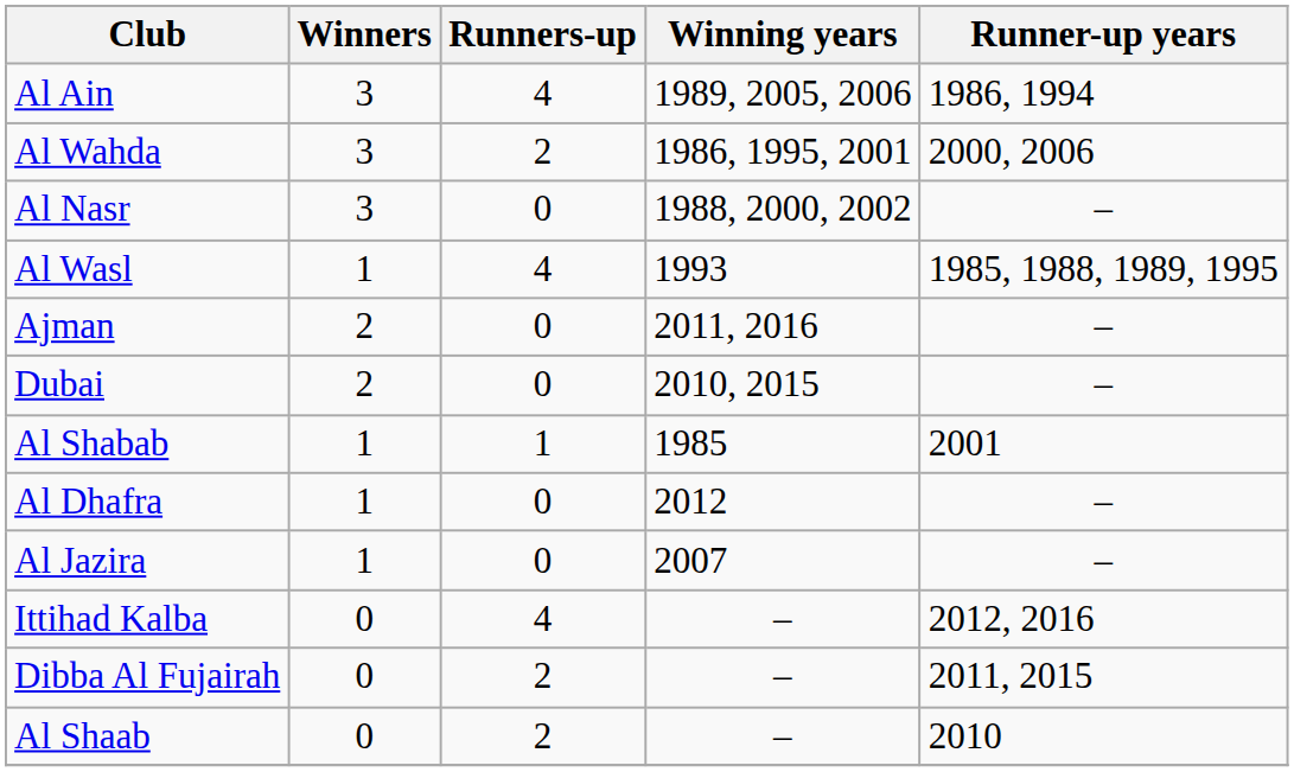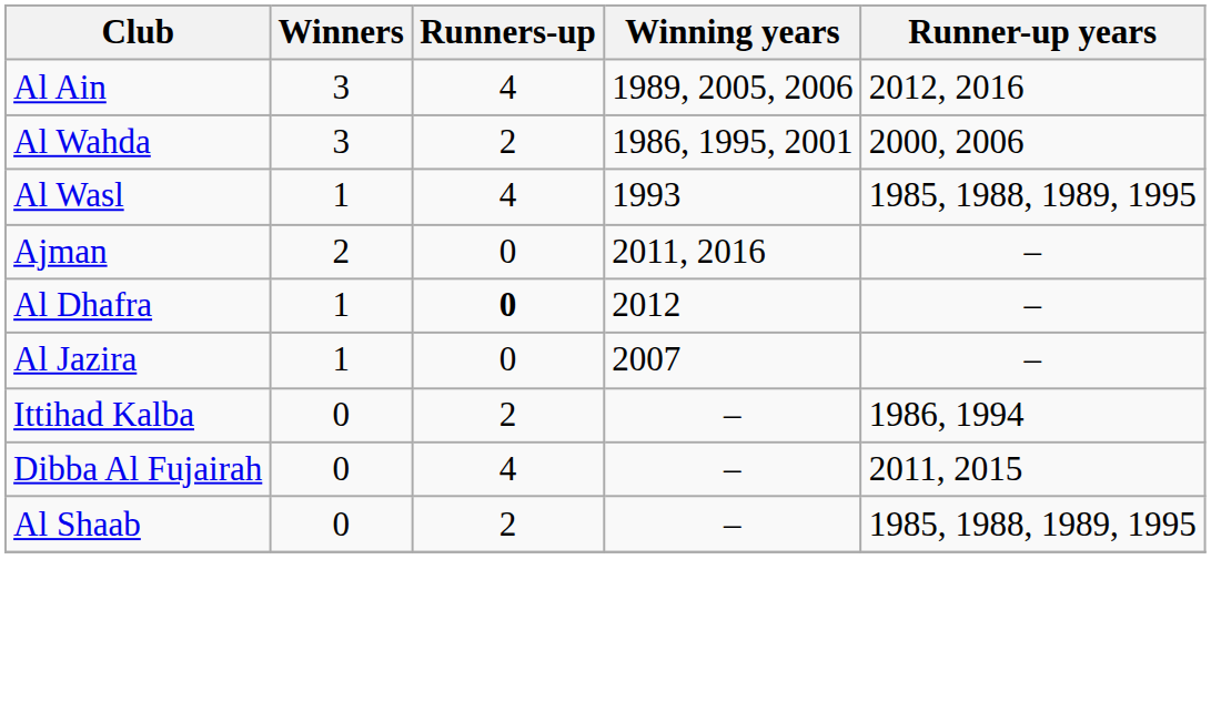Al Ain | Runner-up years: 1986, 1994 -> 2012, 2016
- row: Al Nasr | 3 | 0 | 1988, 2000, 2002 | –
- row: Dubai | 2 | 0 | 2010, 2015 | –
- row: Al Shabab | 1 | 1 | 1985 | 2001
Al Dhafra | Runners-up: normal -> bold
Ittihad Kalba | Runners-up: 4 -> 2
Ittihad Kalba | Runner-up years: 2012, 2016 -> 1986, 1994
Dibba Al Fujairah | Runners-up: 2 -> 4
Al Shaab | Runner-up years: 2010 -> 1985, 1988, 1989, 1995
